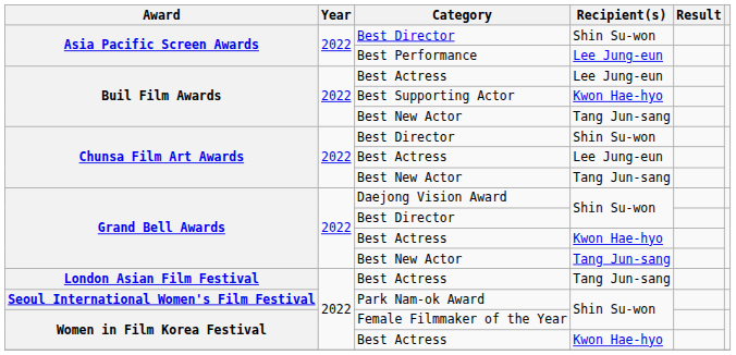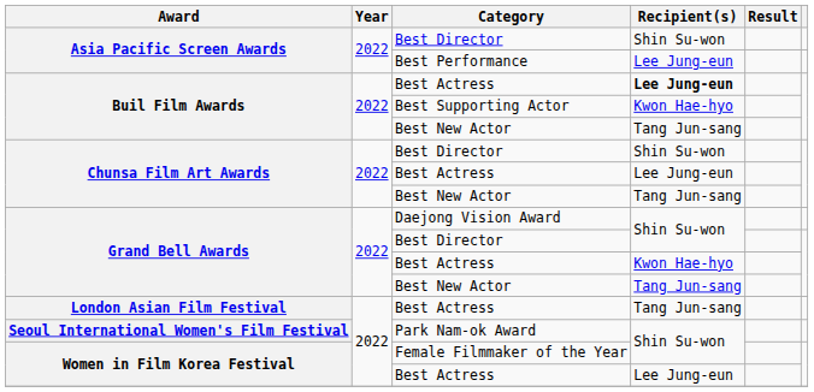Buil Film Awards / Best Actress | Recipient(s): normal -> bold
Women in Film Korea Festival / Best Actress | Recipient(s): Kwon Hae-hyo -> Lee Jung-eun
